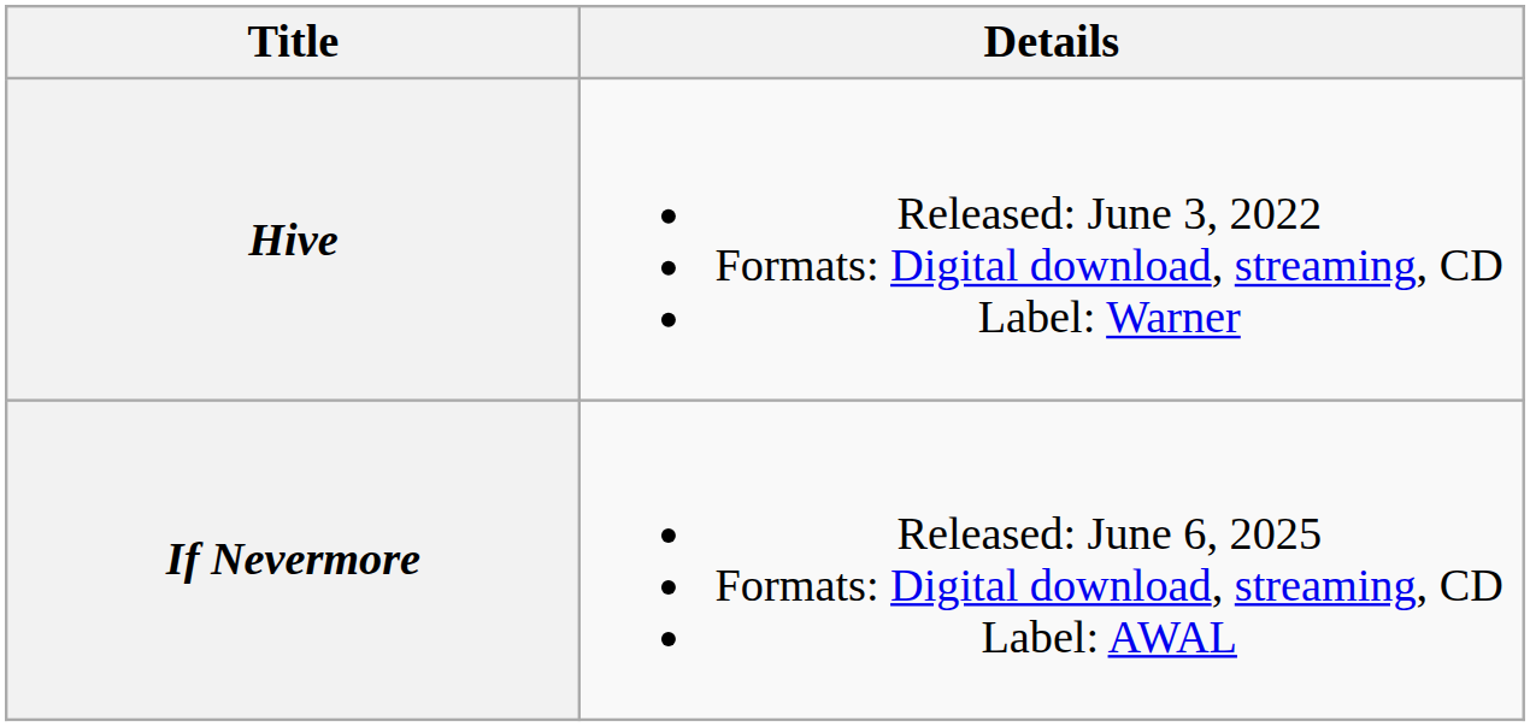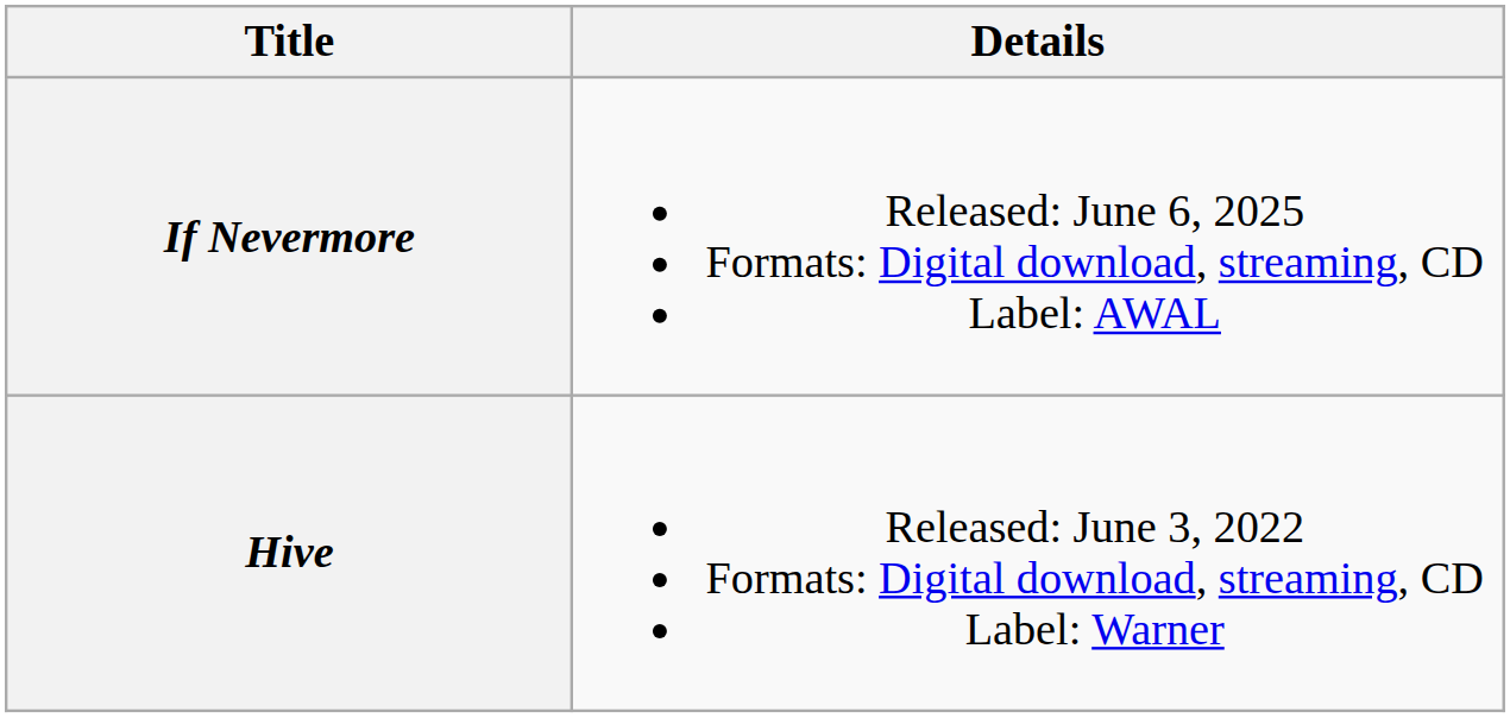rows swapped: Hive <-> If Nevermore
